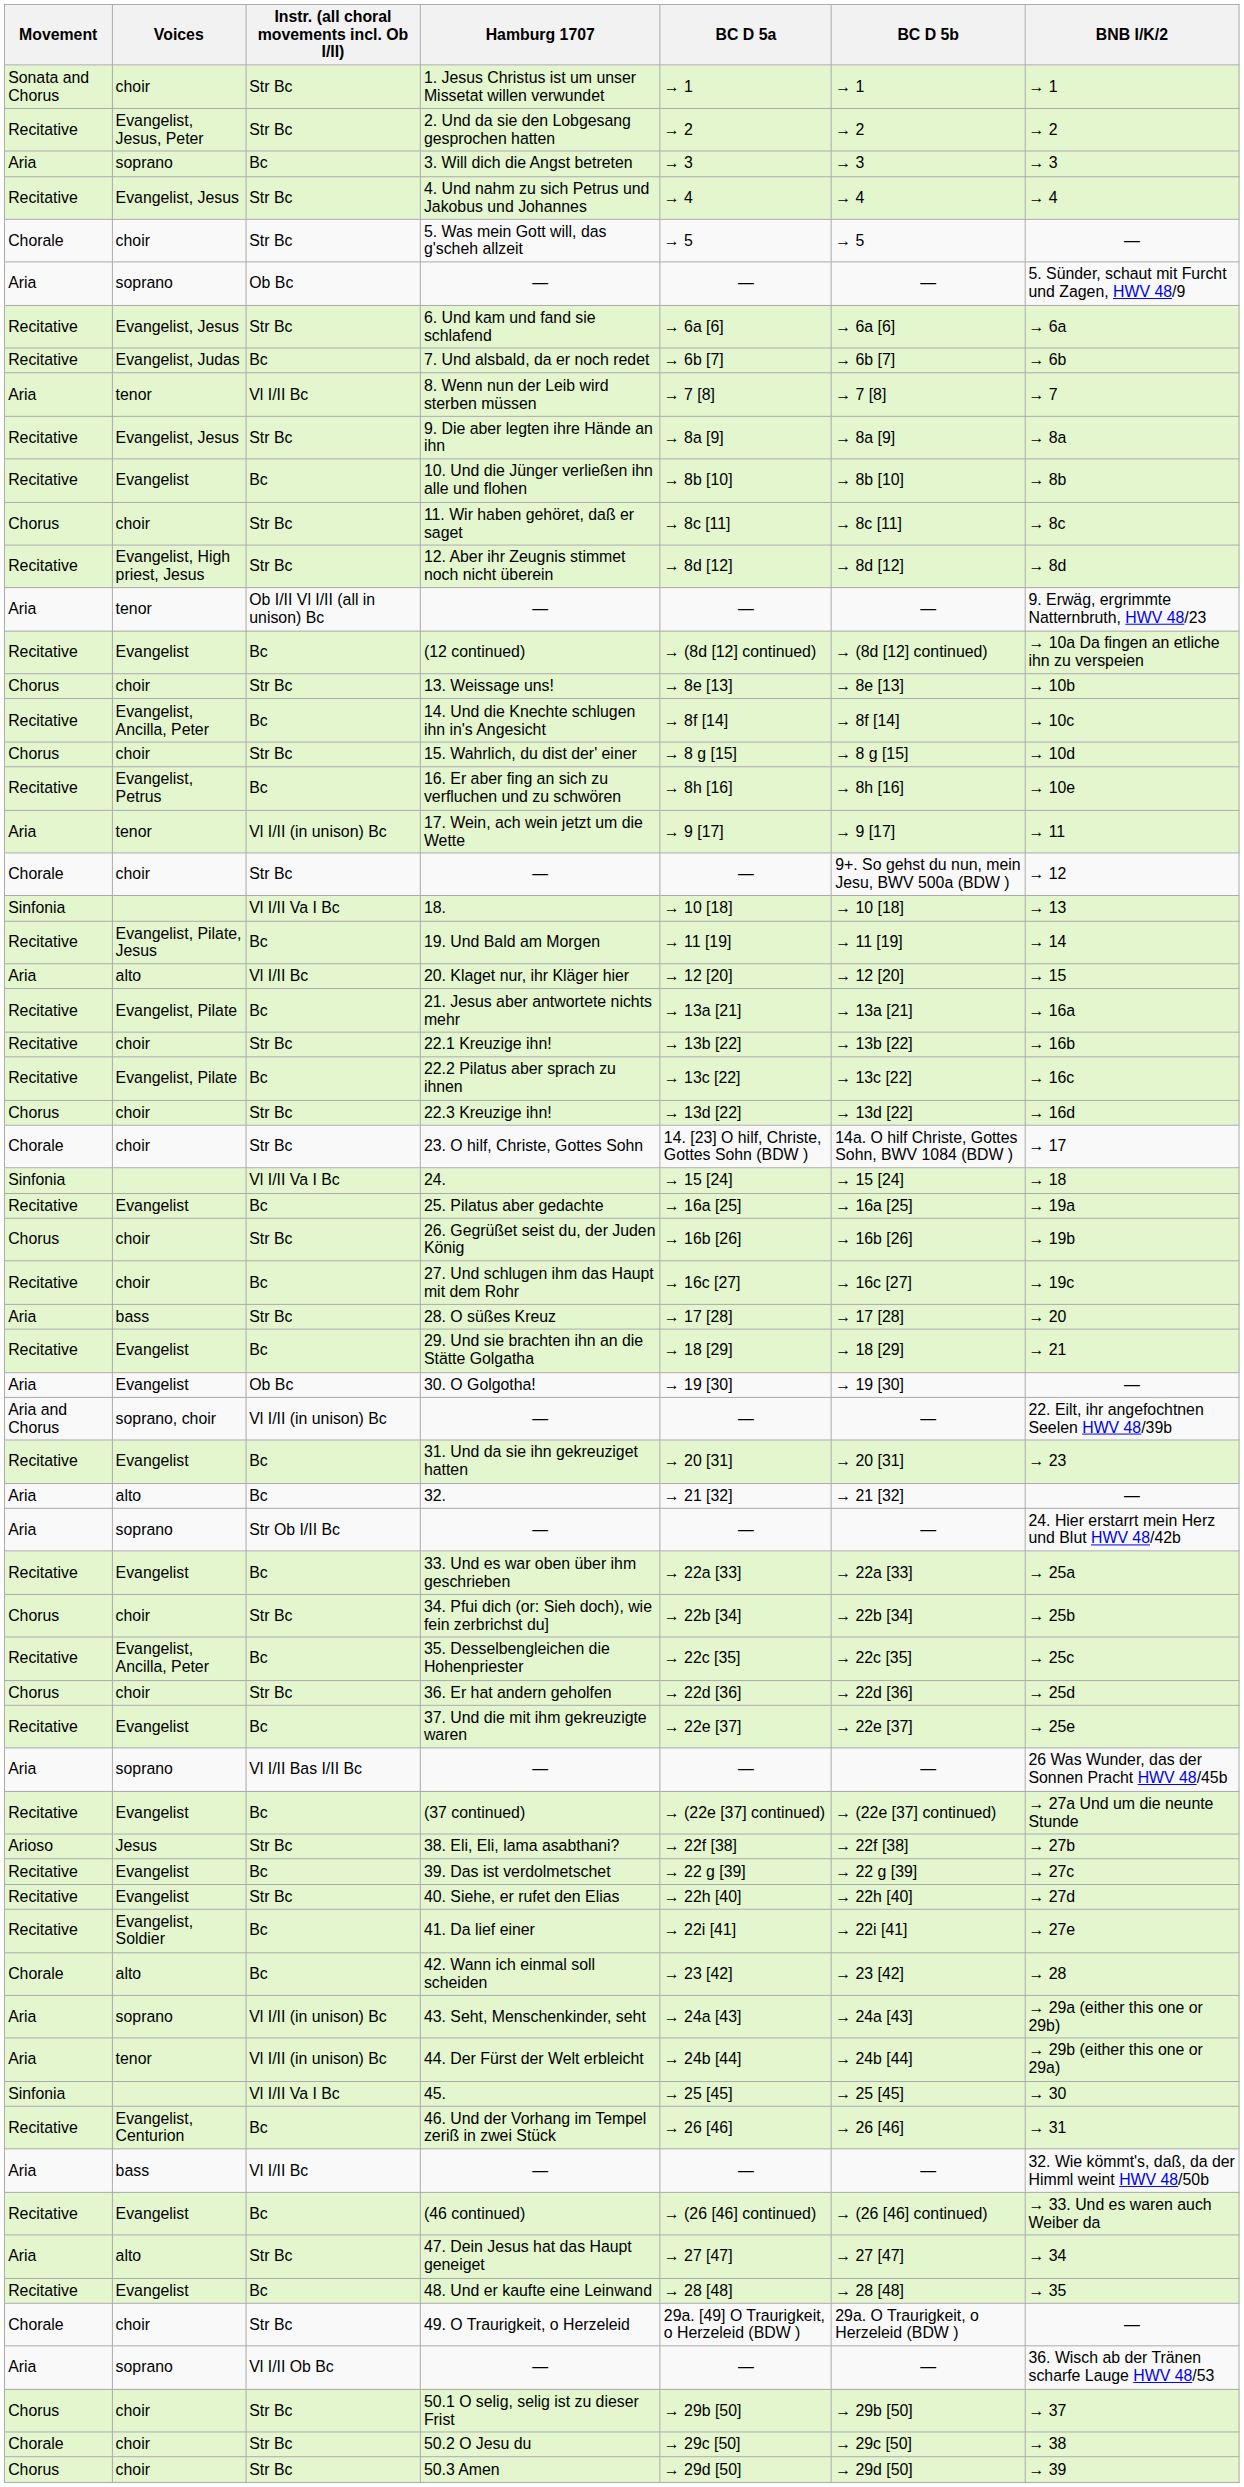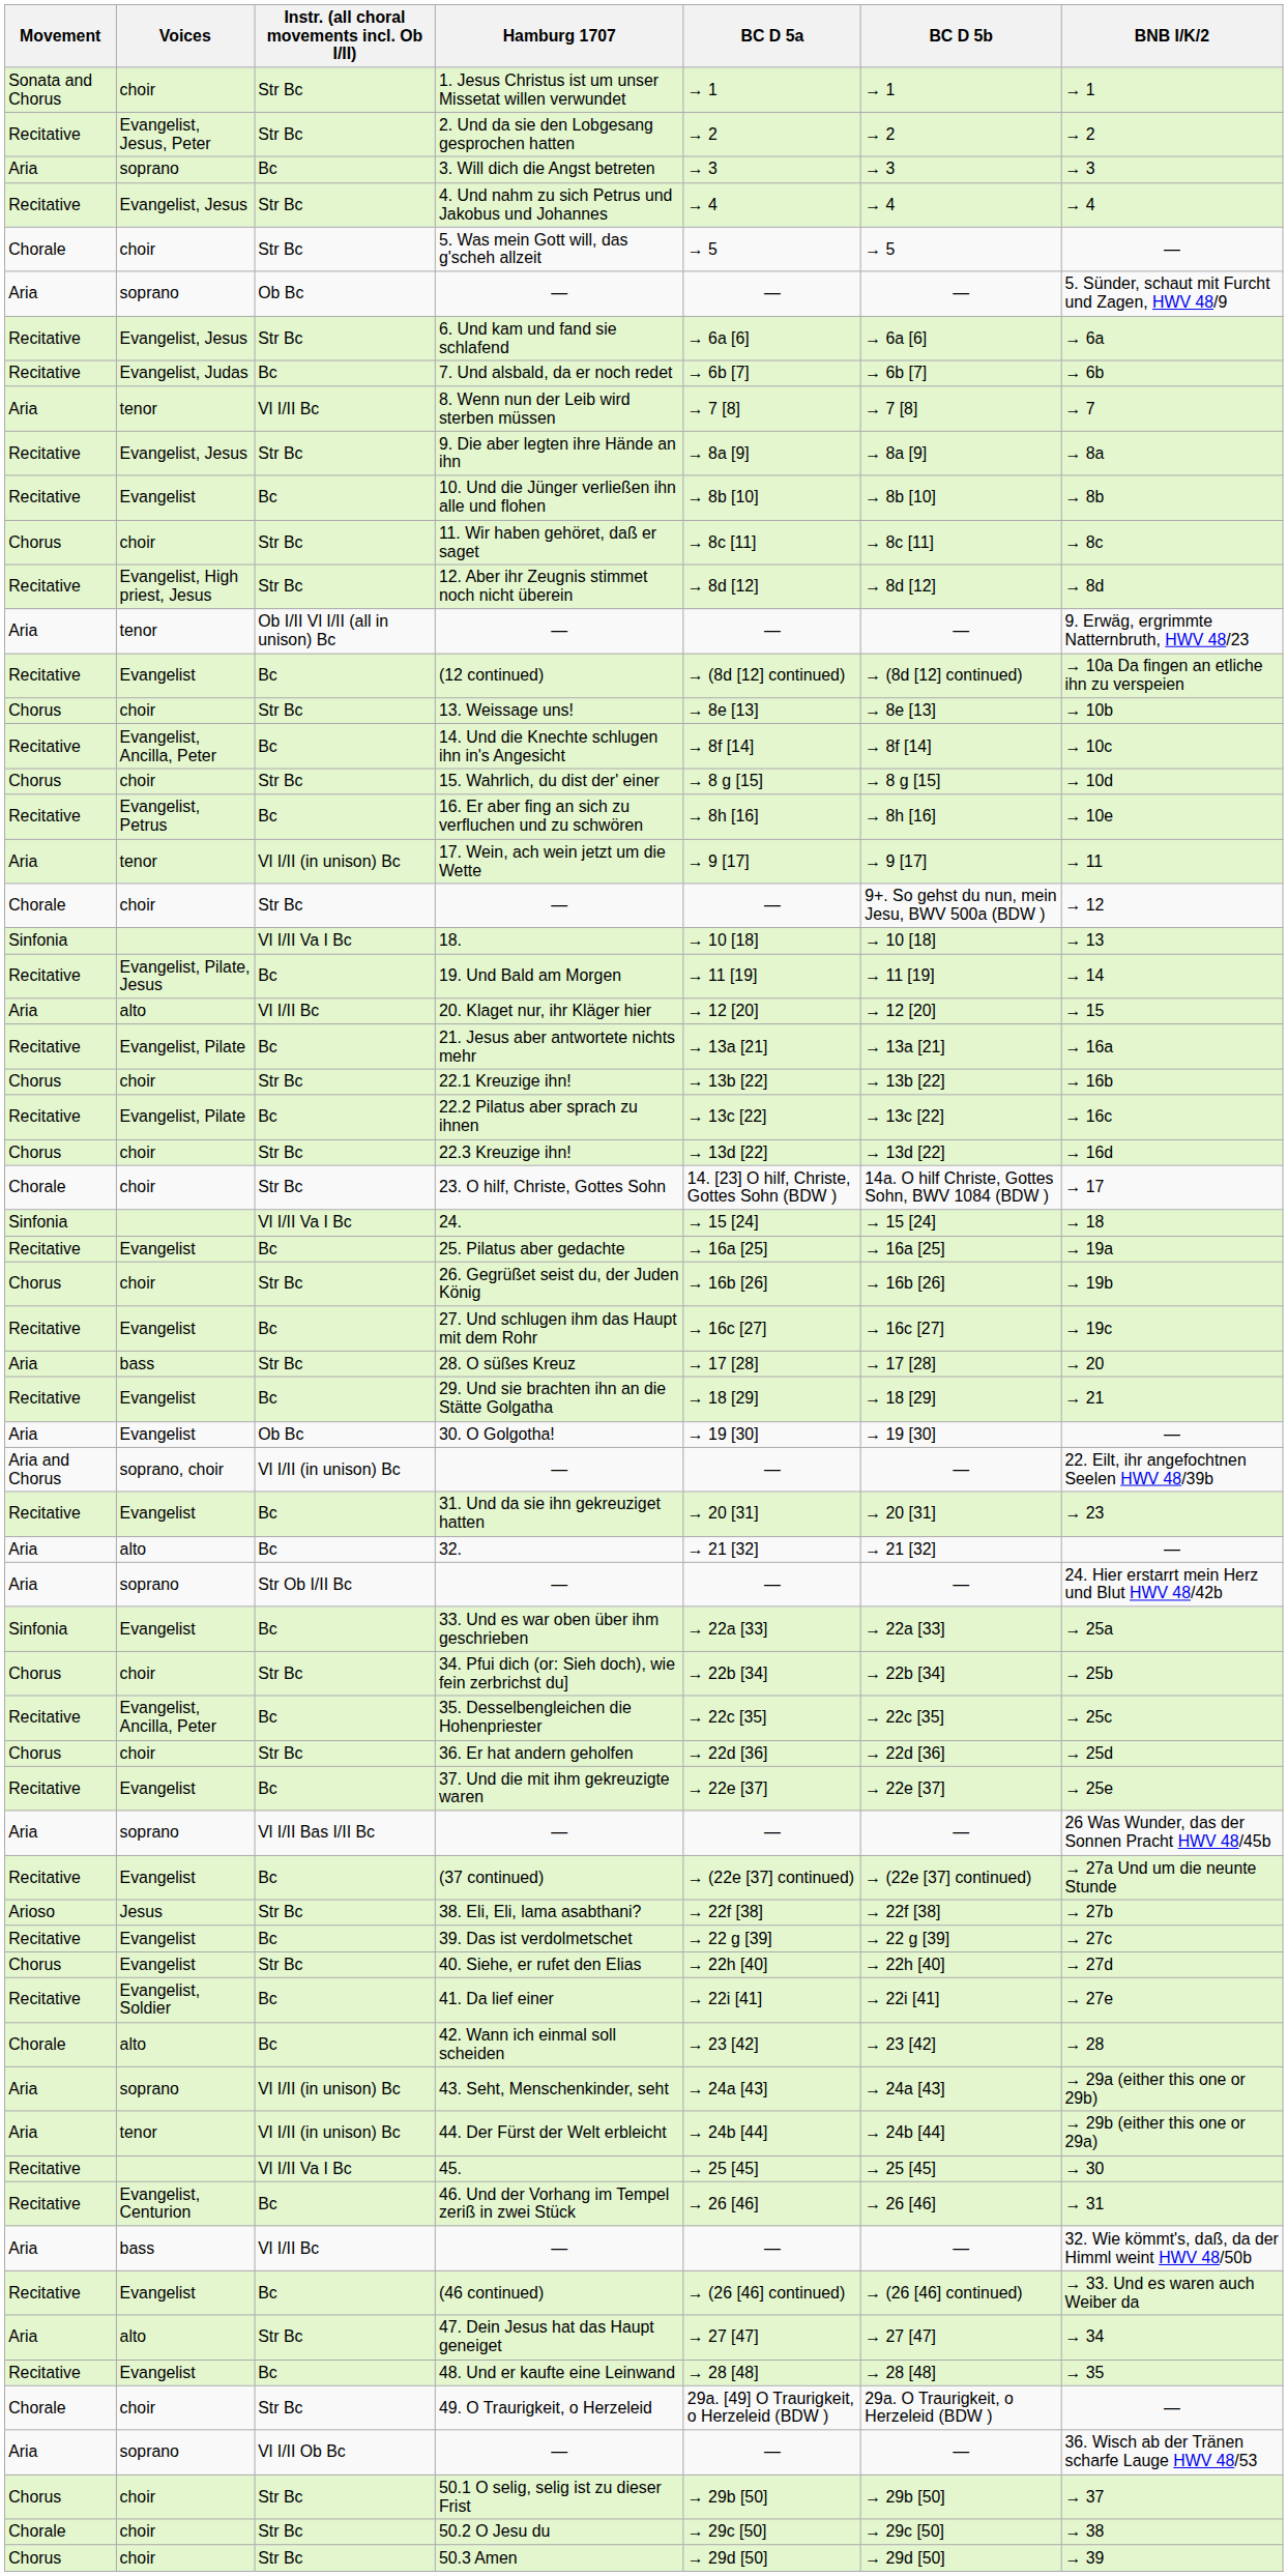22.1 Kreuzige ihn! | Movement: Recitative -> Chorus
27. Und schlugen ihm das Haupt mit dem Rohr | Voices: choir -> Evangelist
33. Und es war oben über ihm geschrieben | Movement: Recitative -> Sinfonia
40. Siehe, er rufet den Elias | Movement: Recitative -> Chorus
45. | Movement: Sinfonia -> Recitative
